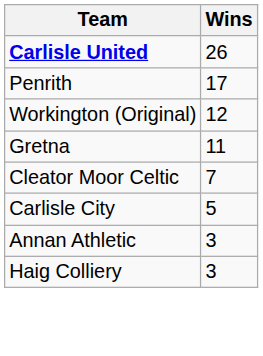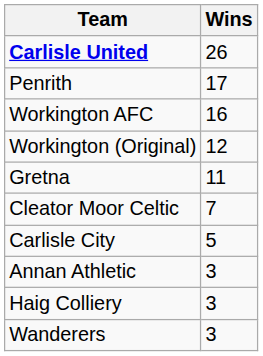+ row: Workington AFC | 16
+ row: Wanderers | 3
